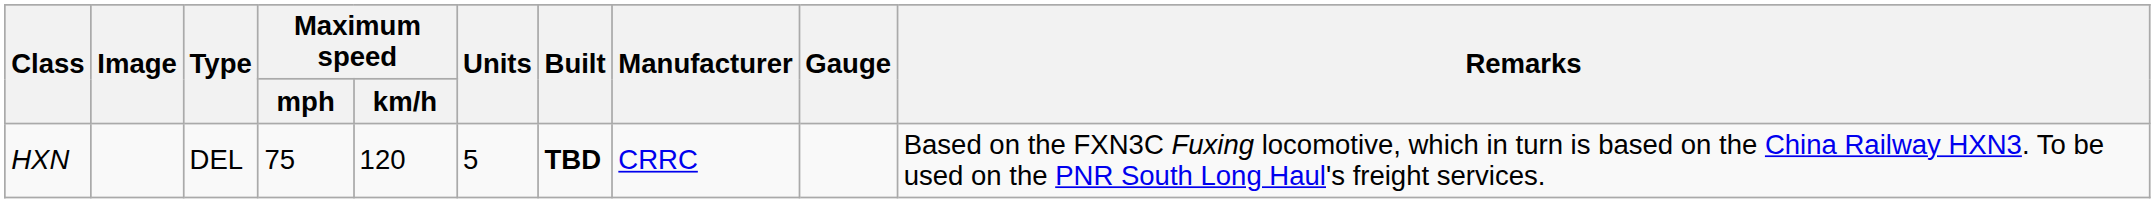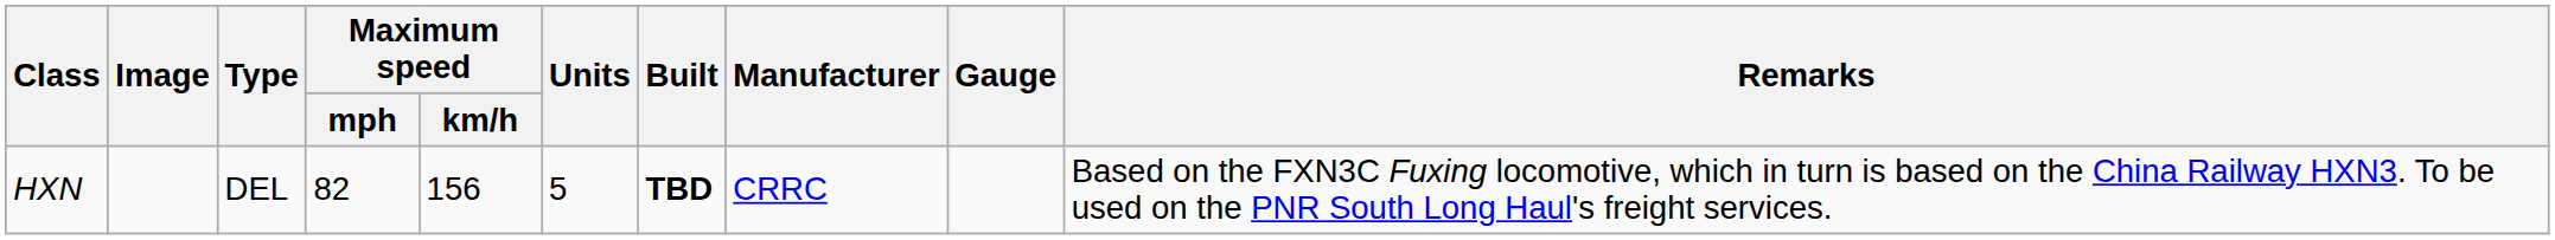HXN | Maximum speed / mph: 75 -> 82
HXN | Maximum speed / km/h: 120 -> 156
